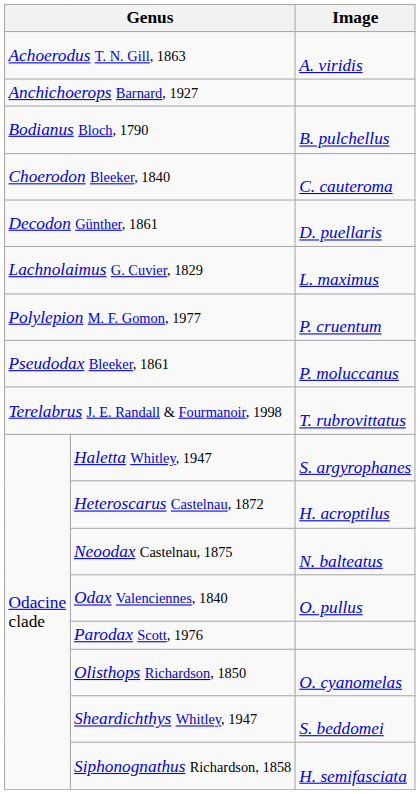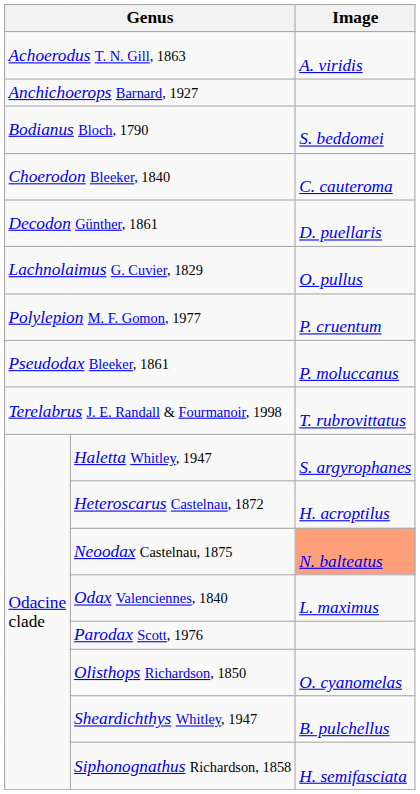Bodianus Bloch, 1790 | Image: B. pulchellus -> S. beddomei
Lachnolaimus G. Cuvier, 1829 | Image: L. maximus -> O. pullus
Neoodax Castelnau, 1875 | Image: no background -> lightsalmon background
Odax Valenciennes, 1840 | Image: O. pullus -> L. maximus
Sheardichthys Whitley, 1947 | Image: S. beddomei -> B. pulchellus
